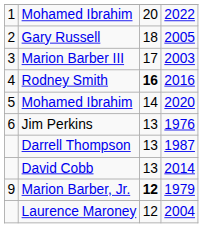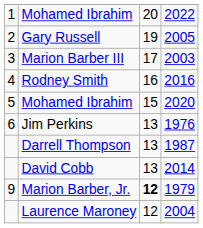Gary Russell | column 3: 18 -> 19
Rodney Smith | column 3: bold -> normal
Mohamed Ibrahim / 2020 | column 3: 14 -> 15
